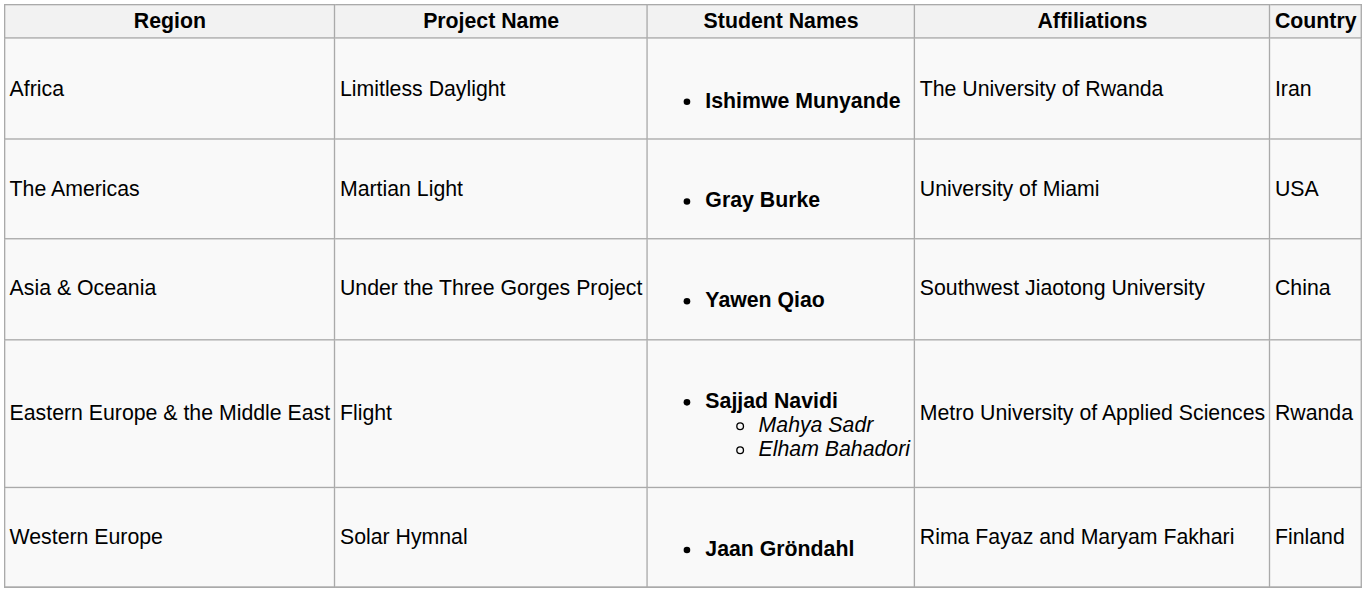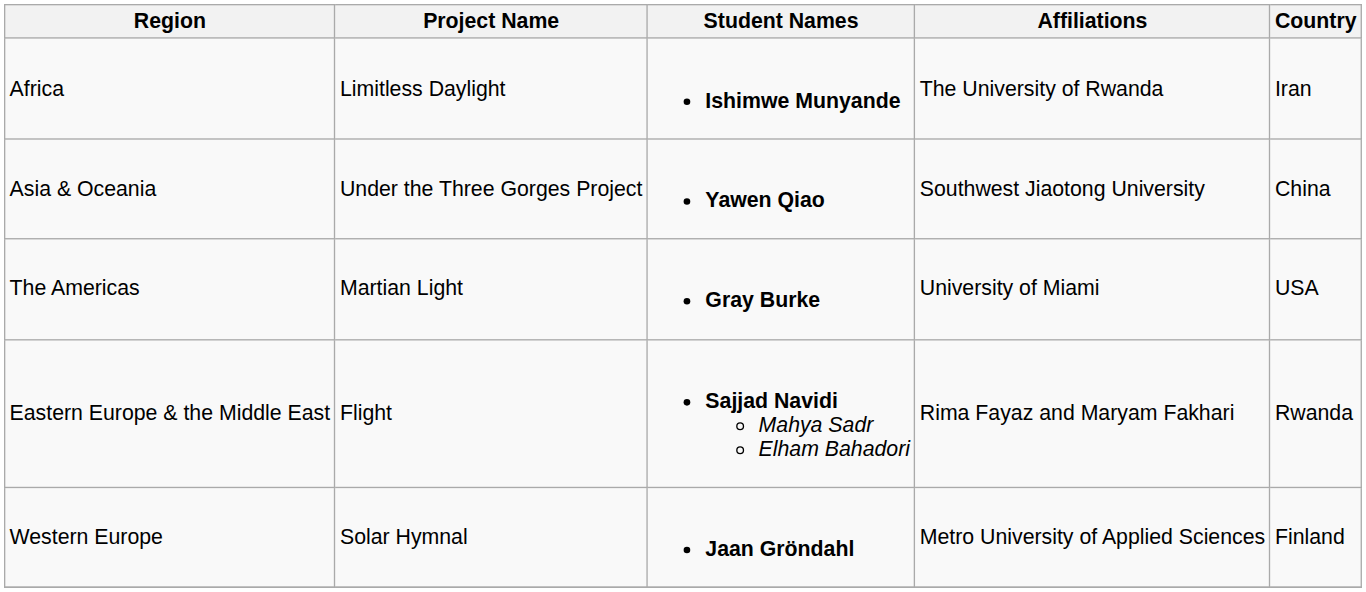rows swapped: The Americas <-> Asia & Oceania
Eastern Europe & the Middle East | Affiliations: Metro University of Applied Sciences -> Rima Fayaz and Maryam Fakhari
Western Europe | Affiliations: Rima Fayaz and Maryam Fakhari -> Metro University of Applied Sciences
